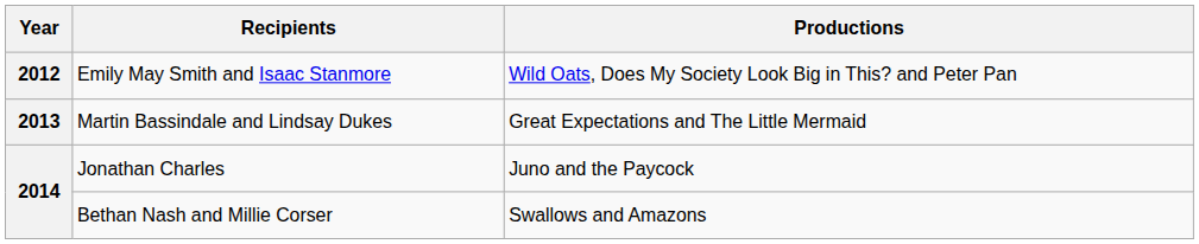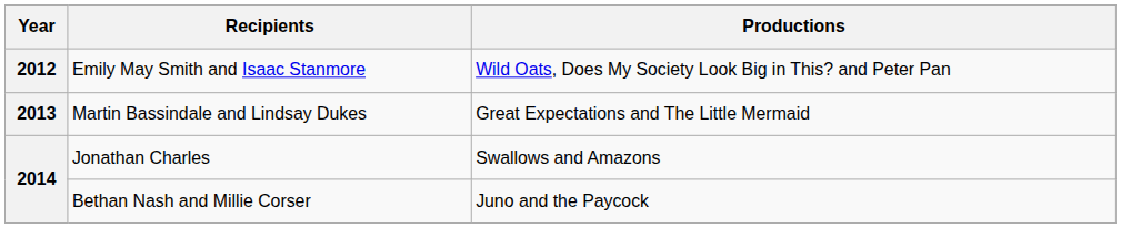Jonathan Charles | Productions: Juno and the Paycock -> Swallows and Amazons
Bethan Nash and Millie Corser | Productions: Swallows and Amazons -> Juno and the Paycock
